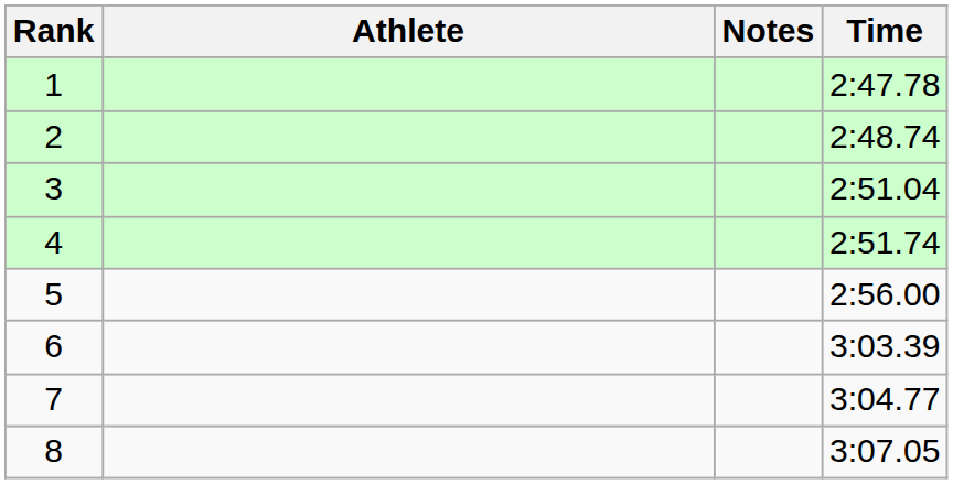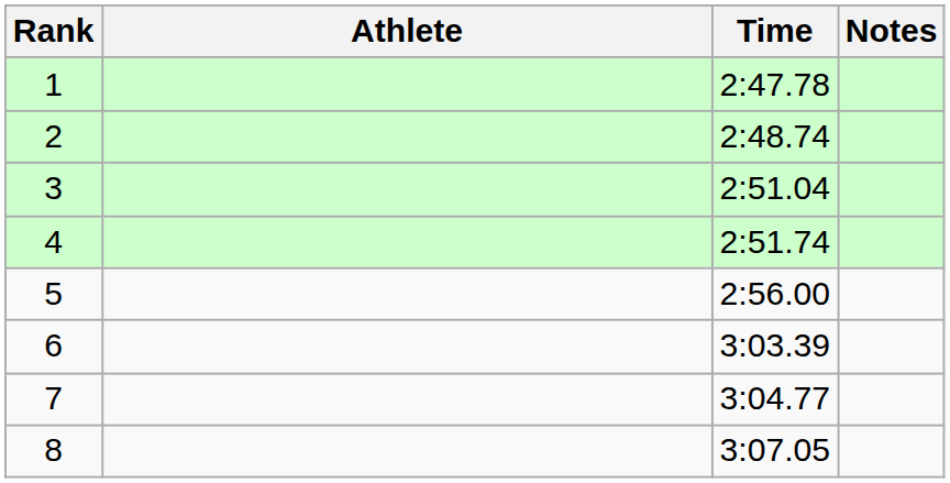columns swapped: Time <-> Notes
